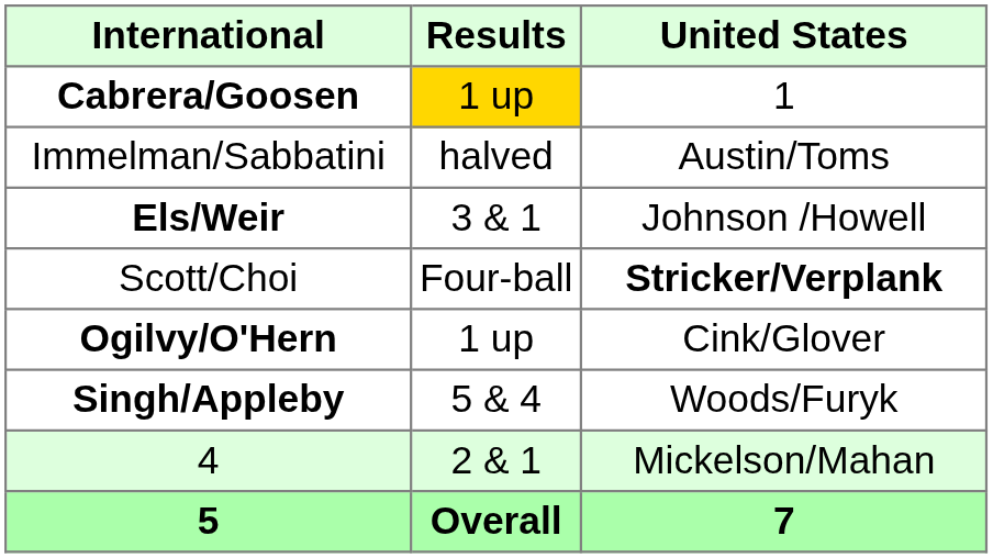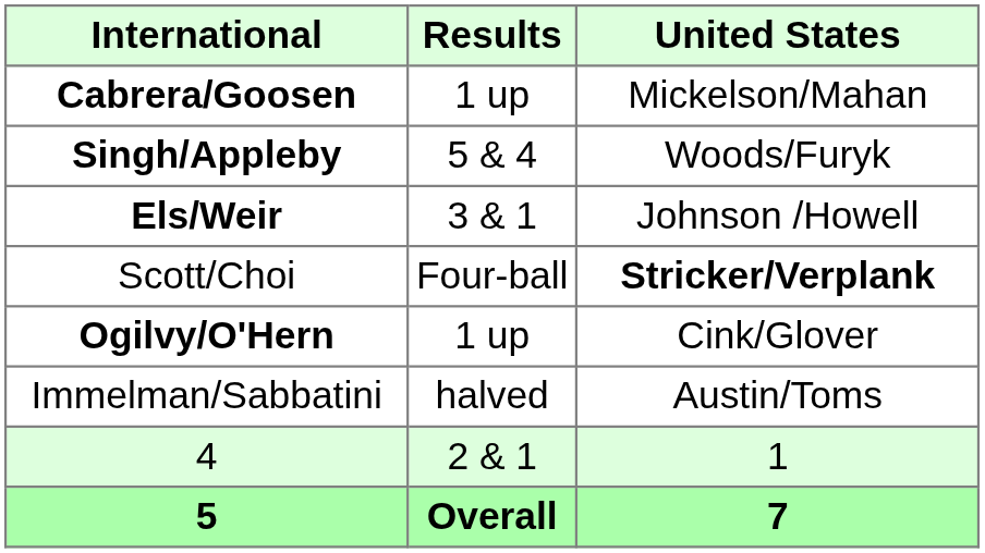Cabrera/Goosen | Results: gold background -> no background
Cabrera/Goosen | United States: 1 -> Mickelson/Mahan
rows swapped: Singh/Appleby <-> Immelman/Sabbatini
4 | United States: Mickelson/Mahan -> 1
